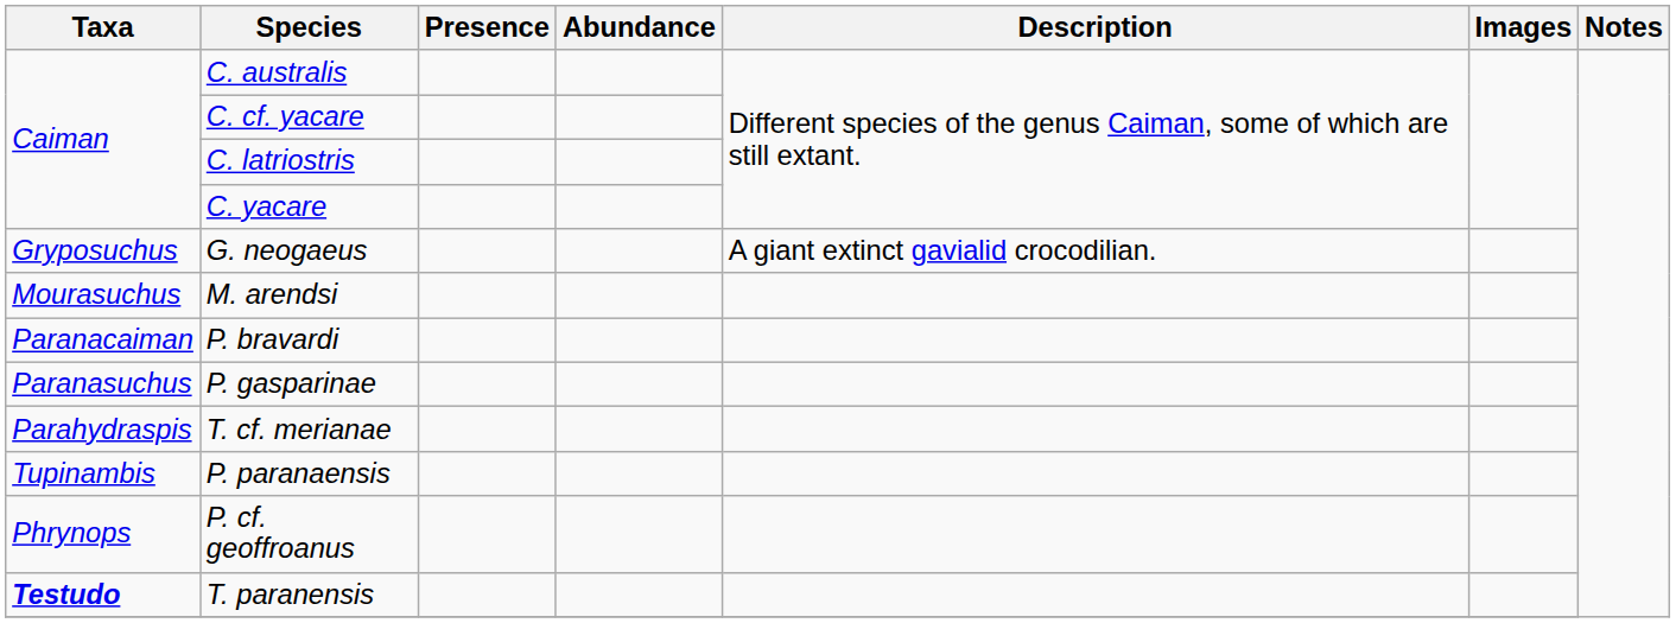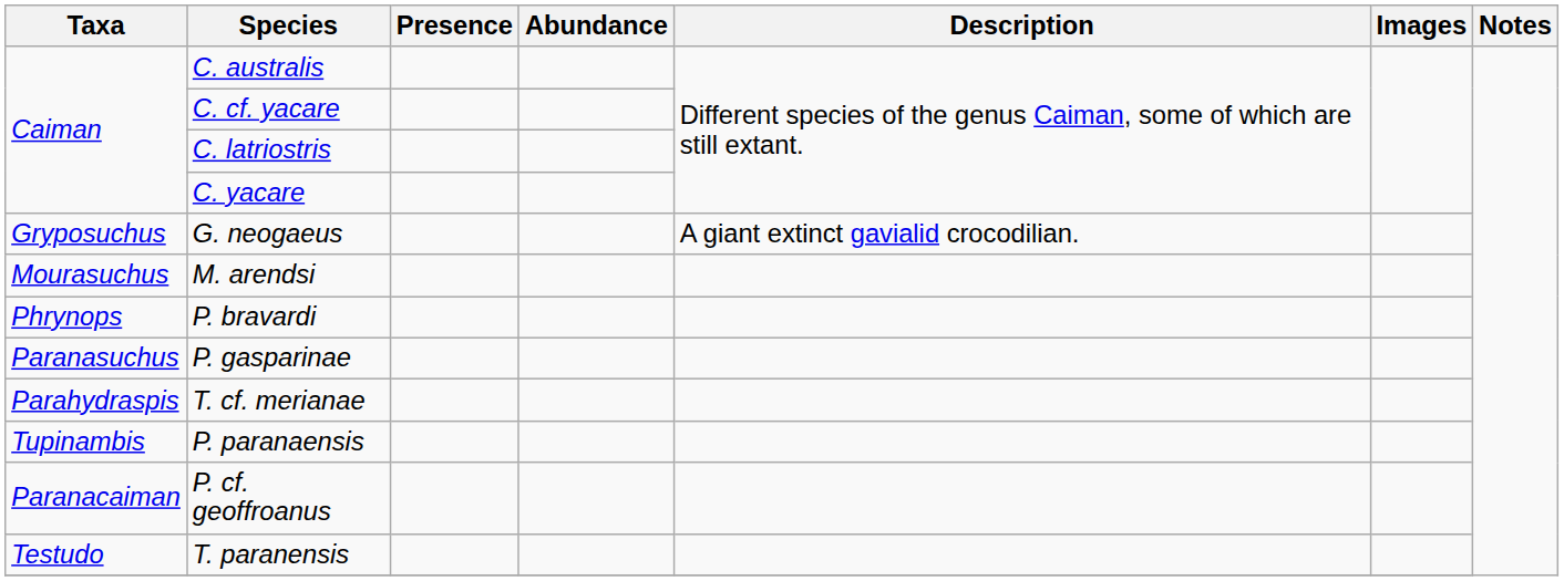P. bravardi | Taxa: Paranacaiman -> Phrynops
P. cf. geoffroanus | Taxa: Phrynops -> Paranacaiman
T. paranensis | Taxa: bold -> normal
